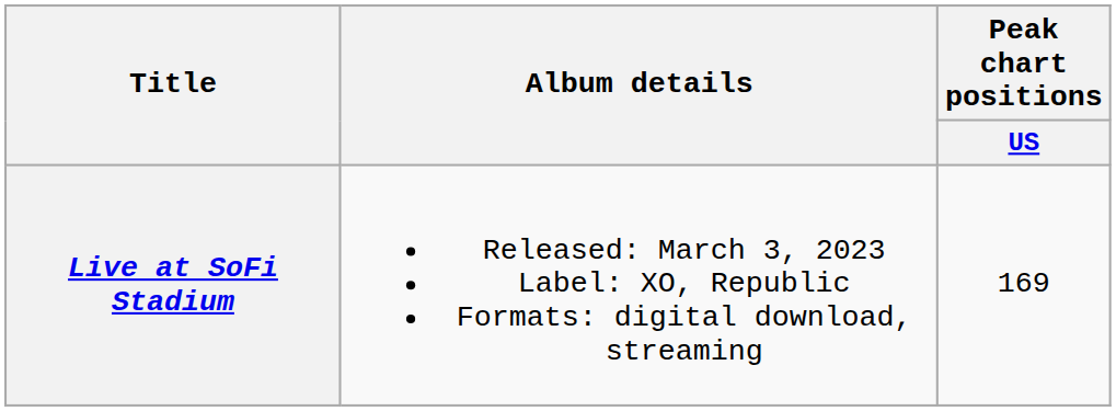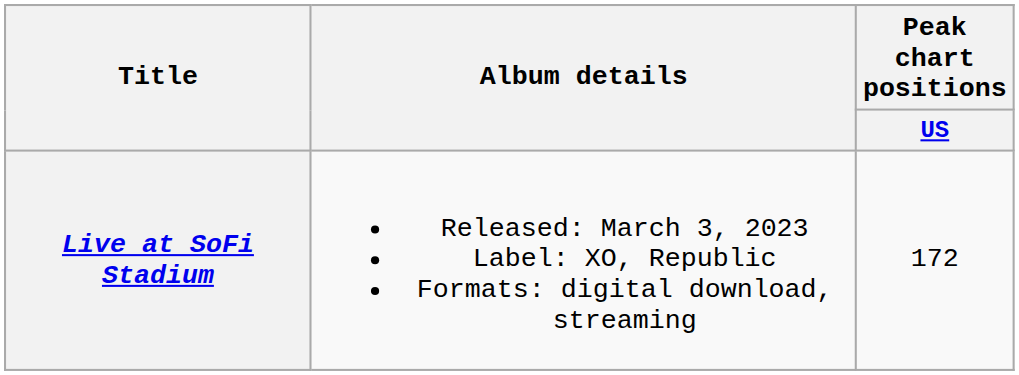Live at SoFi Stadium | Peak chart positions / US: 169 -> 172
